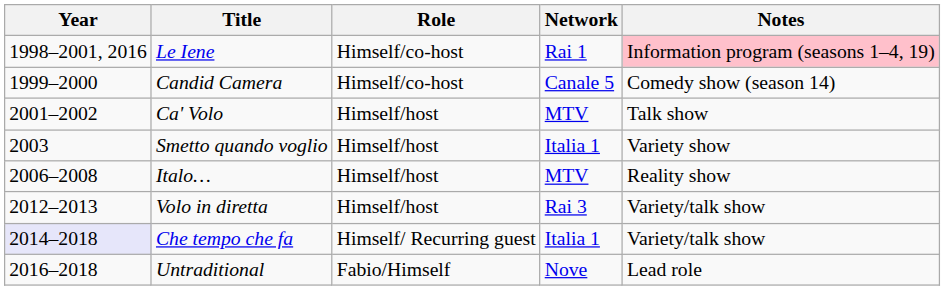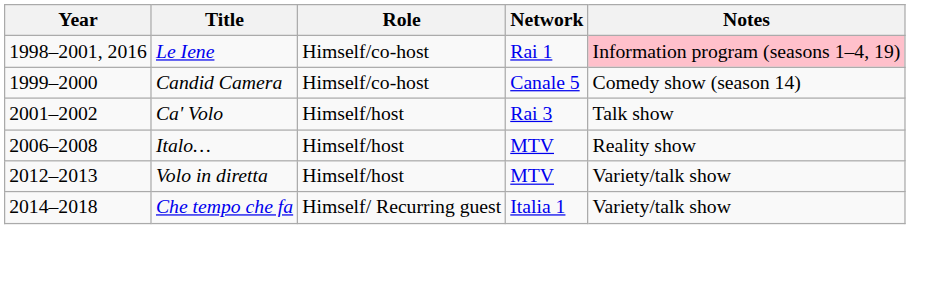Ca' Volo | Network: MTV -> Rai 3
- row: 2003 | Smetto quando voglio | Himself/host | Italia 1 | Variety show
Volo in diretta | Network: Rai 3 -> MTV
Che tempo che fa | Year: lavender background -> no background
- row: 2016–2018 | Untraditional | Fabio/Himself | Nove | Lead role
